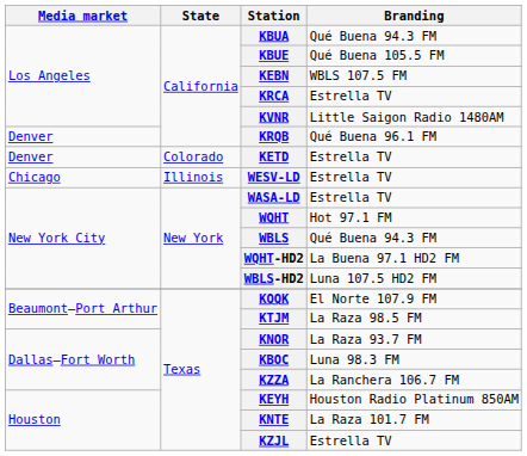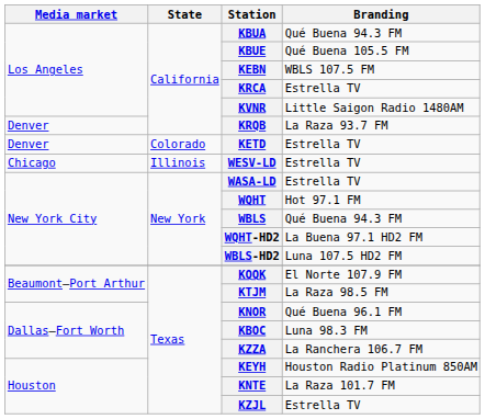KRQB | Branding: Qué Buena 96.1 FM -> La Raza 93.7 FM
KNOR | Branding: La Raza 93.7 FM -> Qué Buena 96.1 FM
